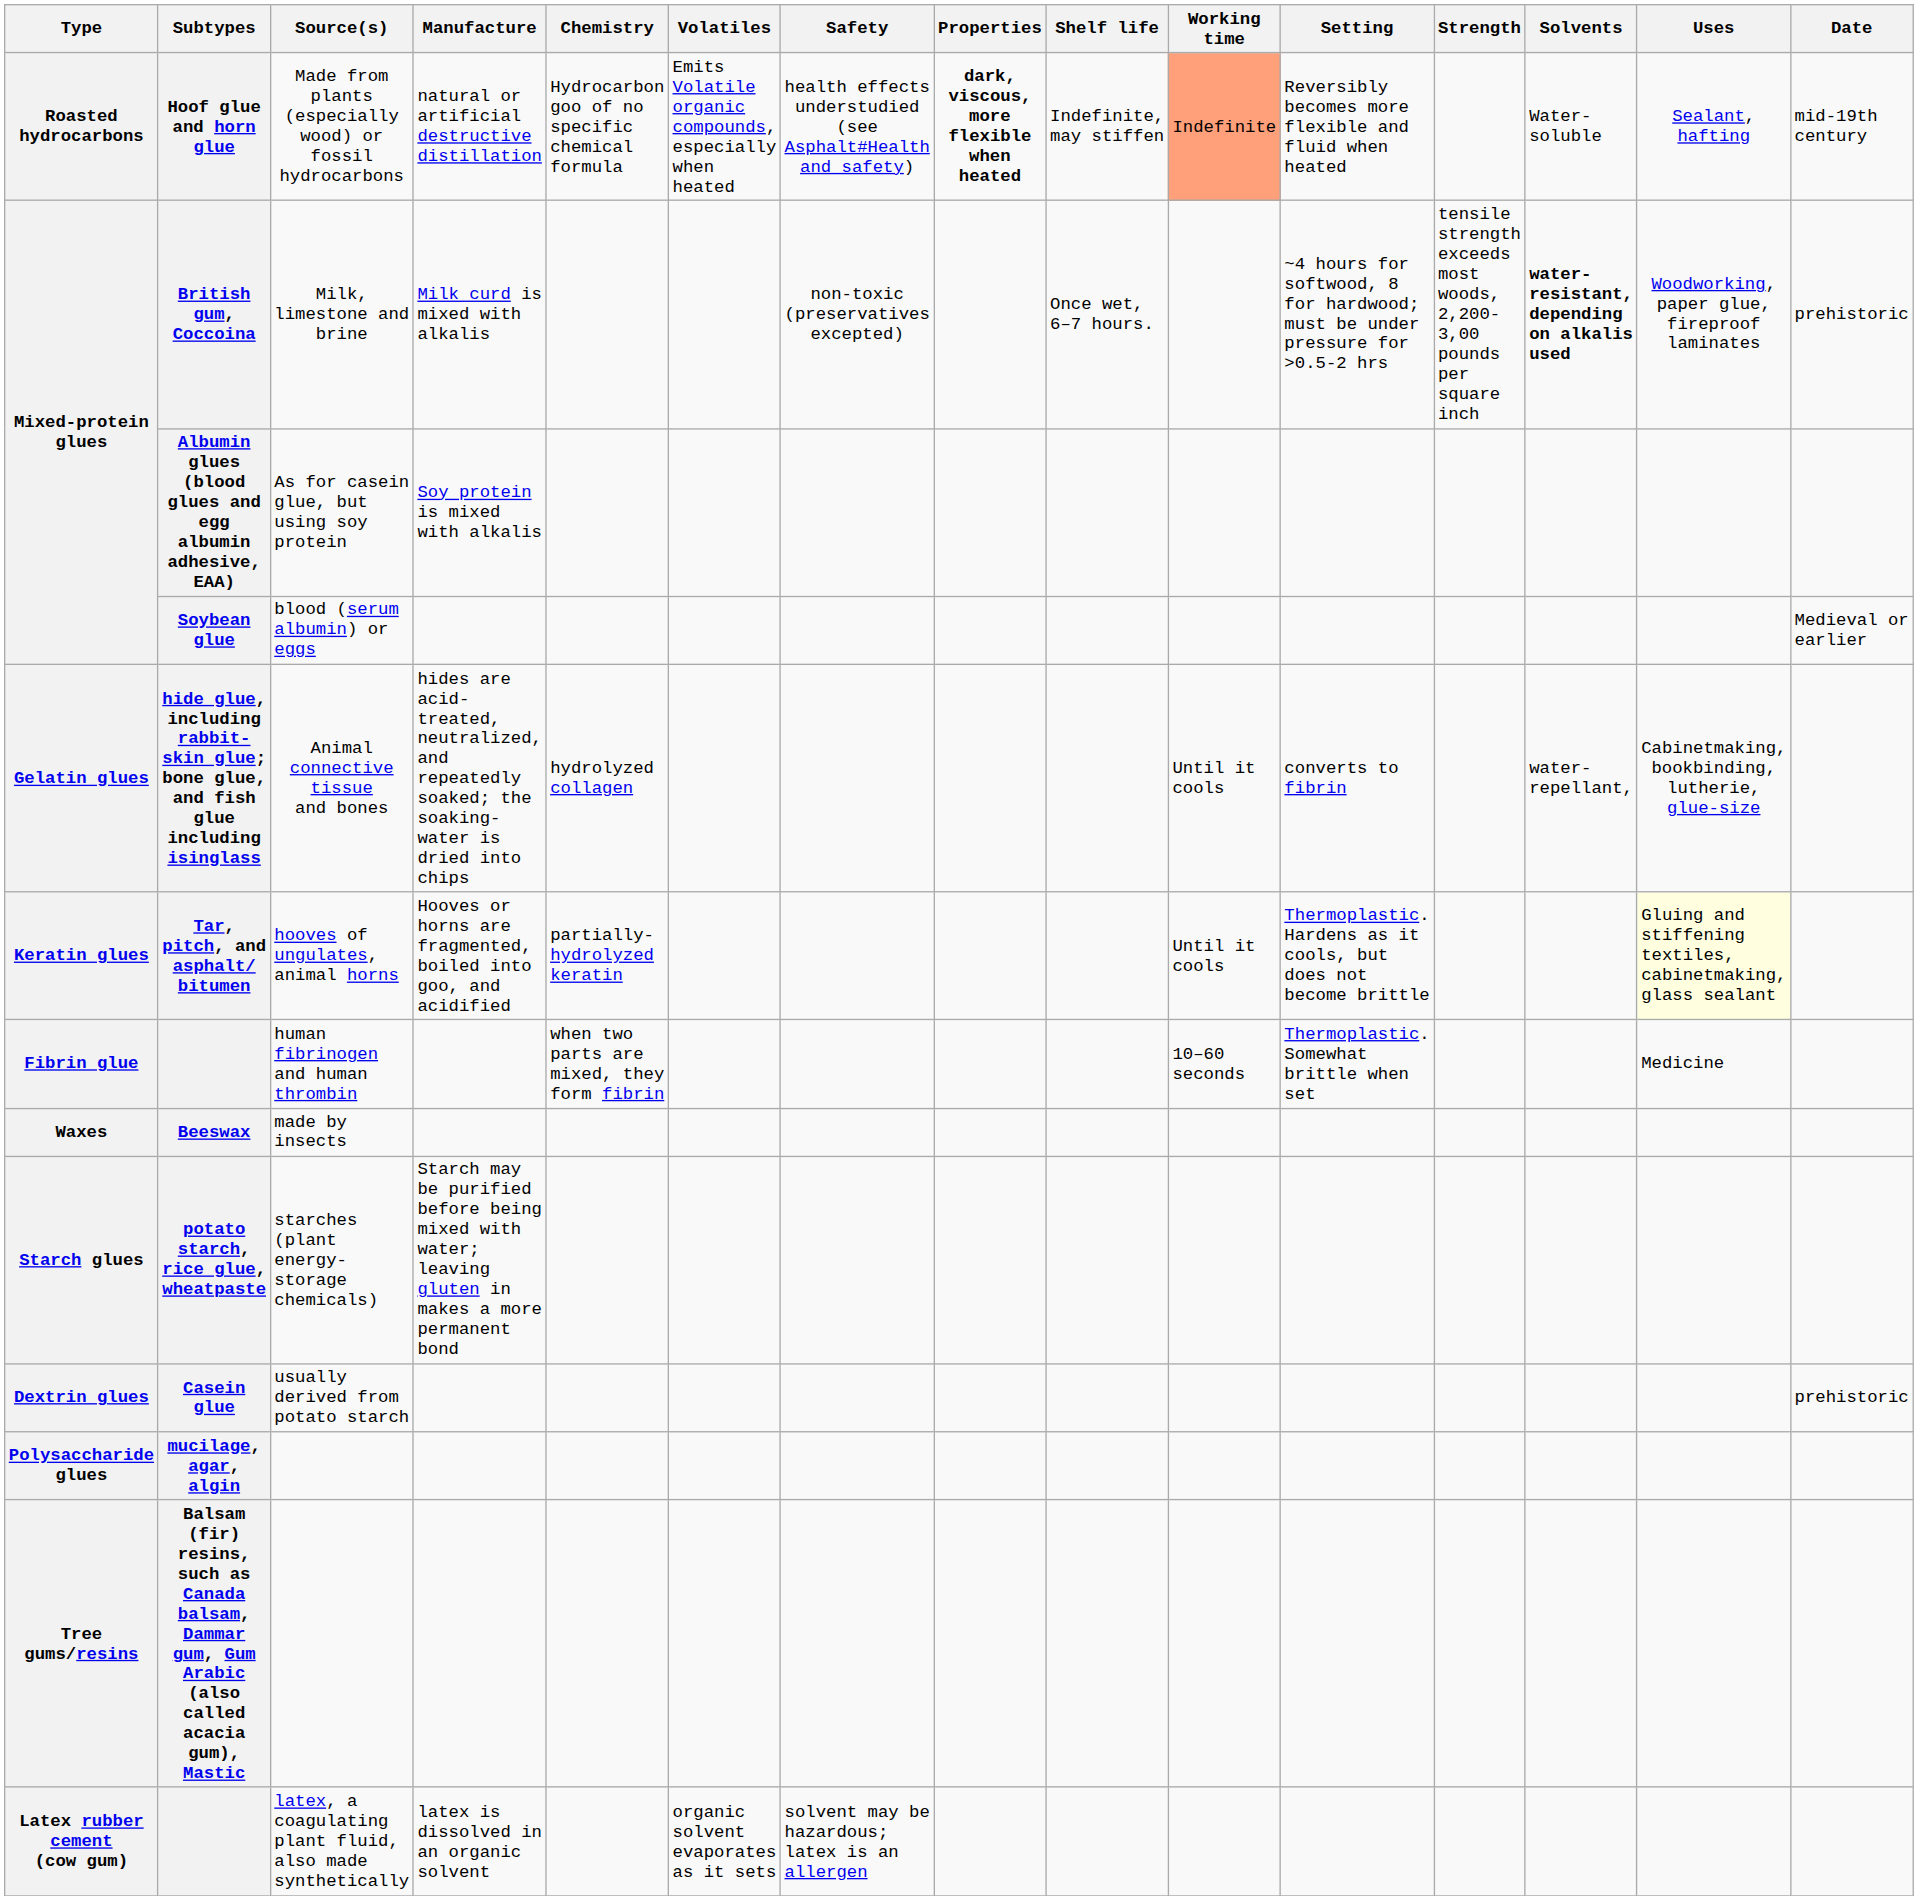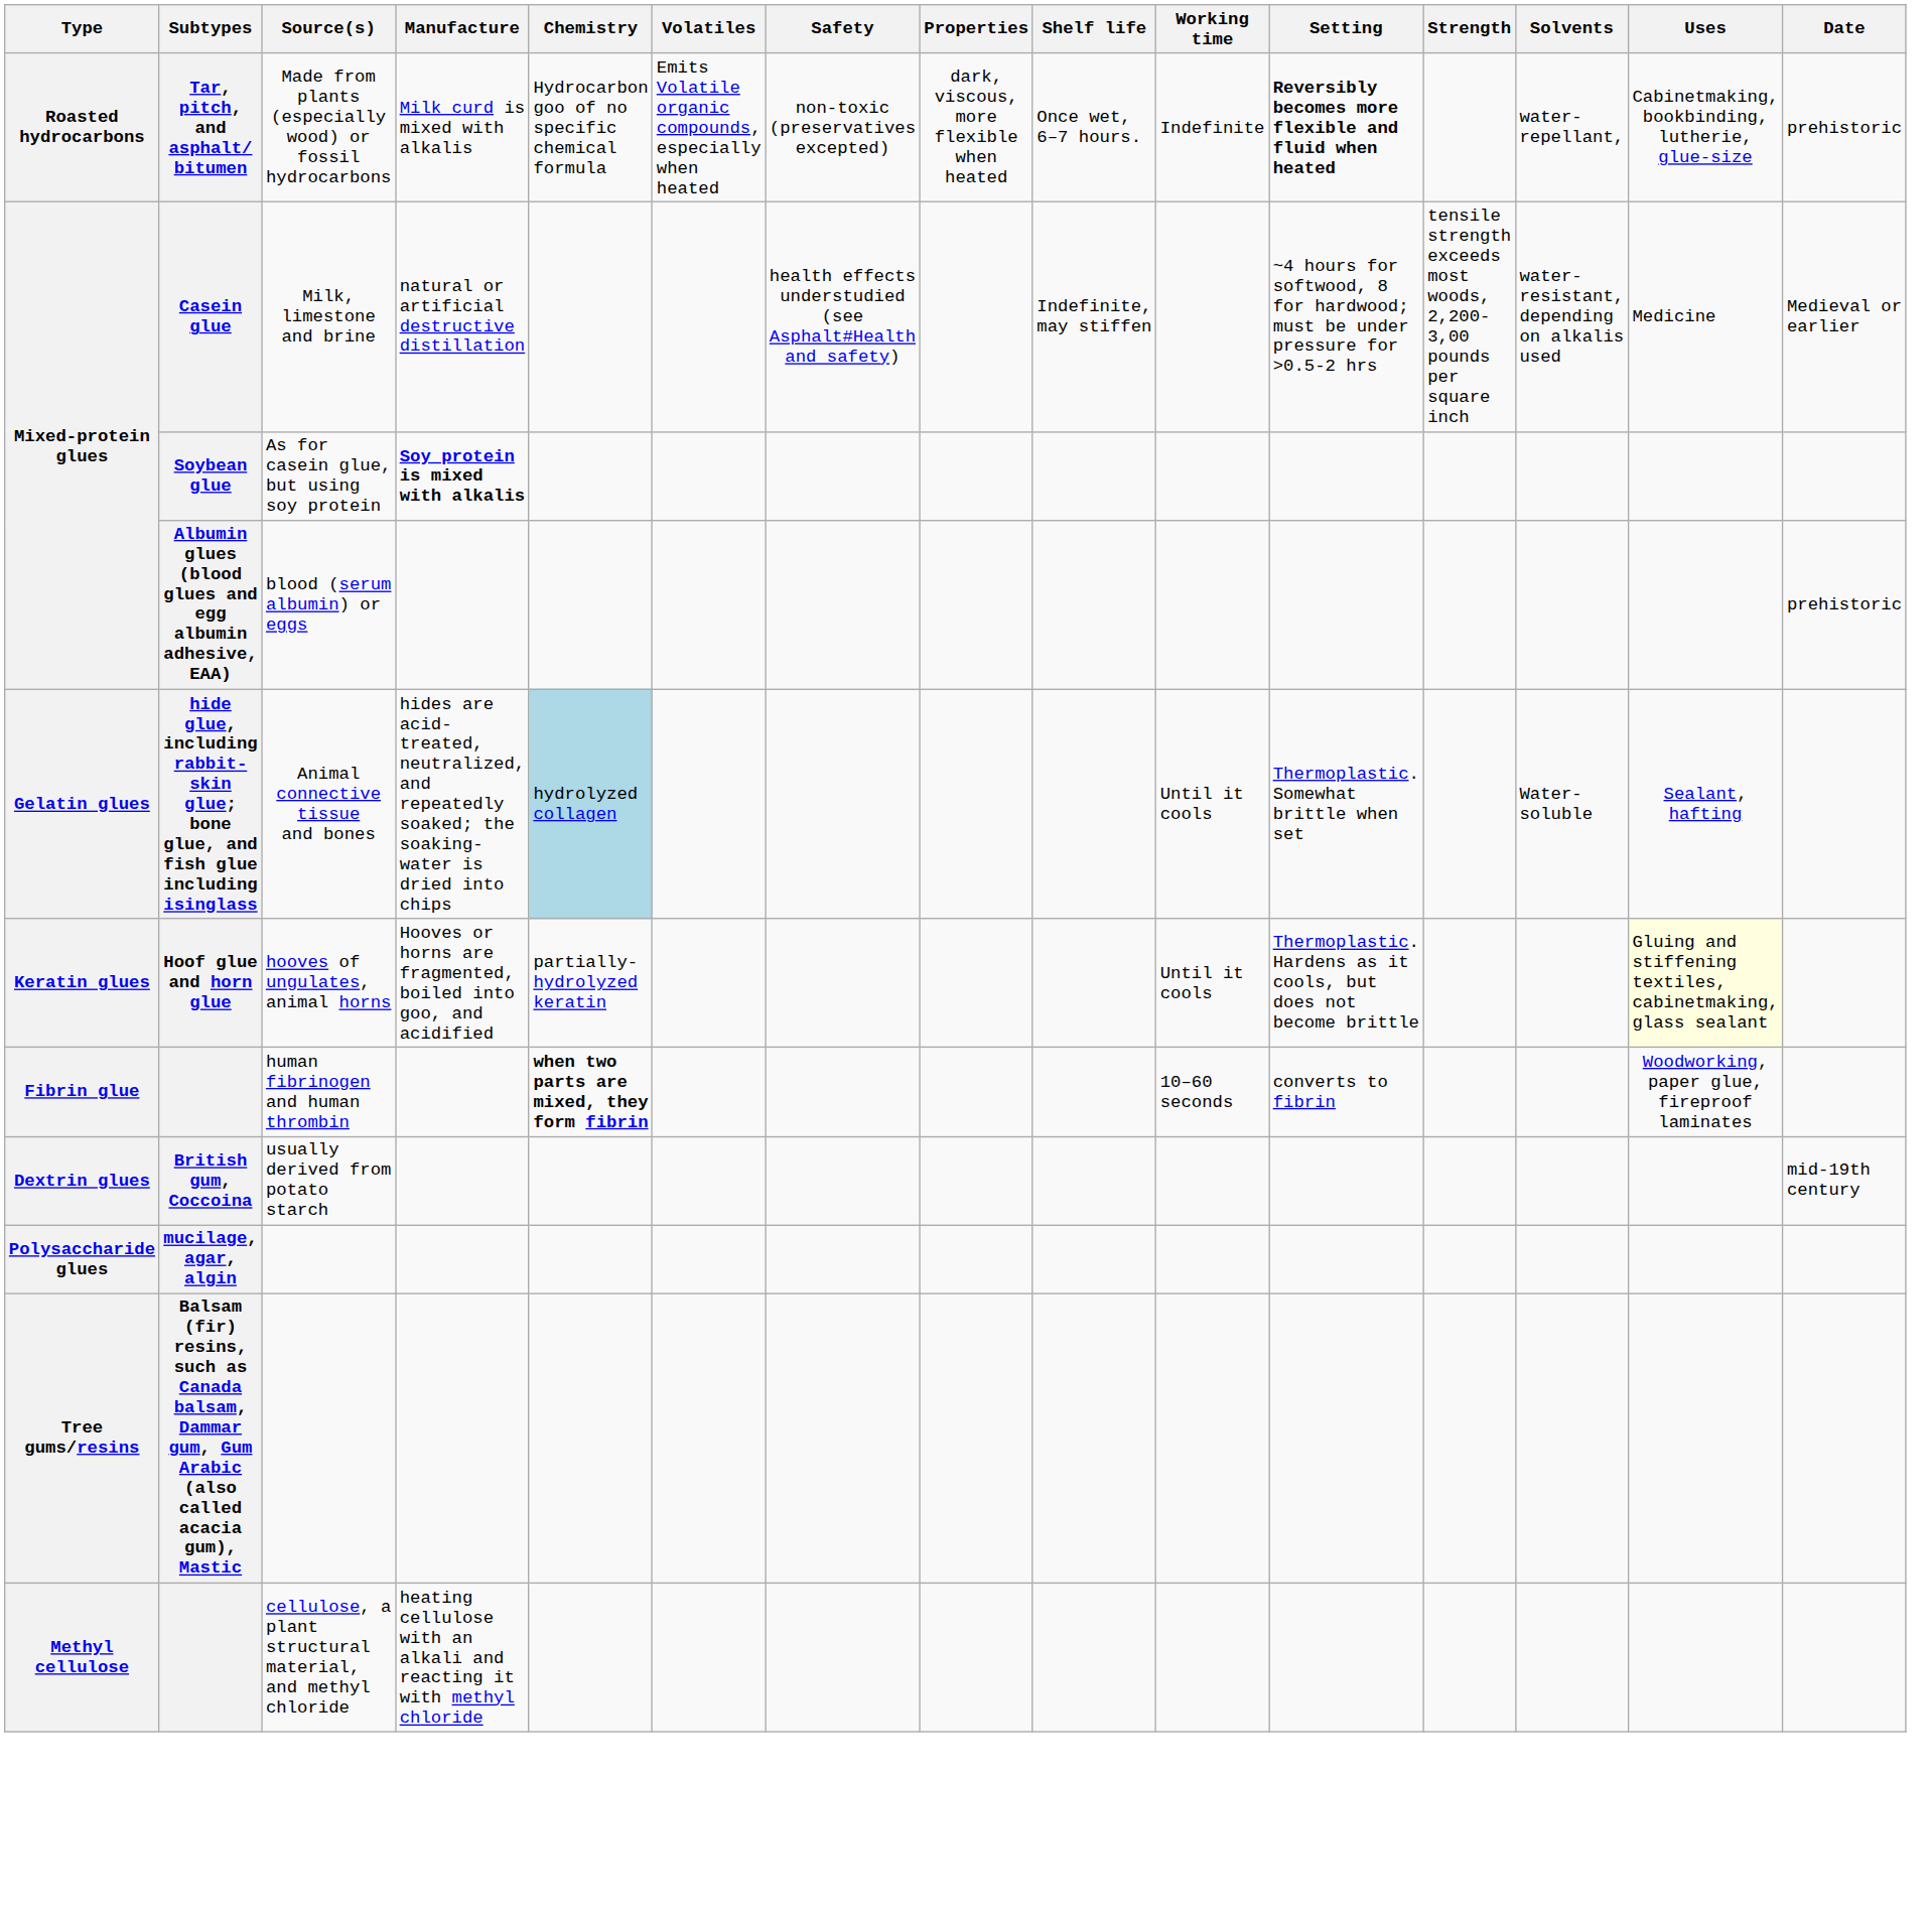Made from plants (especially wood) or fossil hydrocarbons | Subtypes: Hoof glue and horn glue -> Tar, pitch, and asphalt/ bitumen
Made from plants (especially wood) or fossil hydrocarbons | Manufacture: natural or artificial destructive distillation -> Milk curd is mixed with alkalis
Made from plants (especially wood) or fossil hydrocarbons | Safety: health effects understudied (see Asphalt#Health and safety) -> non-toxic (preservatives excepted)
Made from plants (especially wood) or fossil hydrocarbons | Properties: bold -> normal
Made from plants (especially wood) or fossil hydrocarbons | Shelf life: Indefinite, may stiffen -> Once wet, 6–7 hours.
Made from plants (especially wood) or fossil hydrocarbons | Working time: lightsalmon background -> no background
Made from plants (especially wood) or fossil hydrocarbons | Setting: normal -> bold
Made from plants (especially wood) or fossil hydrocarbons | Solvents: Water-soluble -> water-repellant,
Made from plants (especially wood) or fossil hydrocarbons | Uses: Sealant, hafting -> Cabinetmaking, bookbinding, lutherie, glue-size
Made from plants (especially wood) or fossil hydrocarbons | Date: mid-19th century -> prehistoric
Milk, limestone and brine | Subtypes: British gum, Coccoina -> Casein glue
Milk, limestone and brine | Manufacture: Milk curd is mixed with alkalis -> natural or artificial destructive distillation
Milk, limestone and brine | Safety: non-toxic (preservatives excepted) -> health effects understudied (see Asphalt#Health and safety)
Milk, limestone and brine | Shelf life: Once wet, 6–7 hours. -> Indefinite, may stiffen
Milk, limestone and brine | Solvents: bold -> normal
Milk, limestone and brine | Uses: Woodworking, paper glue, fireproof laminates -> Medicine
Milk, limestone and brine | Date: prehistoric -> Medieval or earlier
As for casein glue, but using soy protein | Subtypes: Albumin glues (blood glues and egg albumin adhesive, EAA) -> Soybean glue
As for casein glue, but using soy protein | Manufacture: normal -> bold
blood (serum albumin) or eggs | Subtypes: Soybean glue -> Albumin glues (blood glues and egg albumin adhesive, EAA)
blood (serum albumin) or eggs | Date: Medieval or earlier -> prehistoric
Animal connective tissue and bones | Chemistry: no background -> lightblue background
Animal connective tissue and bones | Setting: converts to fibrin -> Thermoplastic. Somewhat brittle when set
Animal connective tissue and bones | Solvents: water-repellant, -> Water-soluble
Animal connective tissue and bones | Uses: Cabinetmaking, bookbinding, lutherie, glue-size -> Sealant, hafting
hooves of ungulates, animal horns | Subtypes: Tar, pitch, and asphalt/ bitumen -> Hoof glue and horn glue
human fibrinogen and human thrombin | Chemistry: normal -> bold
human fibrinogen and human thrombin | Setting: Thermoplastic. Somewhat brittle when set -> converts to fibrin
human fibrinogen and human thrombin | Uses: Medicine -> Woodworking, paper glue, fireproof laminates
- row: Waxes | Beeswax | made by insects
- row: Starch glues | potato starch, rice glue, wheatpaste | starches (plant energy-storage chemicals) | Starch may be purified before being mixed with water; leaving gluten in makes a more permanent bond
usually derived from potato starch | Subtypes: Casein glue -> British gum, Coccoina
usually derived from potato starch | Date: prehistoric -> mid-19th century
- row: Latex rubber cement (cow gum) | latex, a coagulating plant fluid, also made synthetically | latex is dissolved in an organic solvent | organic solvent evaporates as it sets | solvent may be hazardous; latex is an allergen
+ row: Methyl cellulose | cellulose, a plant structural material, and methyl chloride | heating cellulose with an alkali and reacting it with methyl chloride
